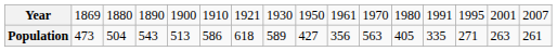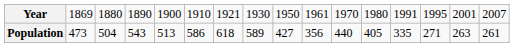Population | column 11: 563 -> 440
